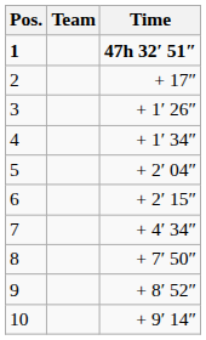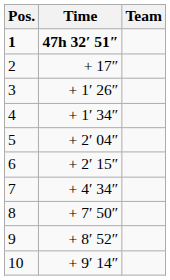columns swapped: Team <-> Time
